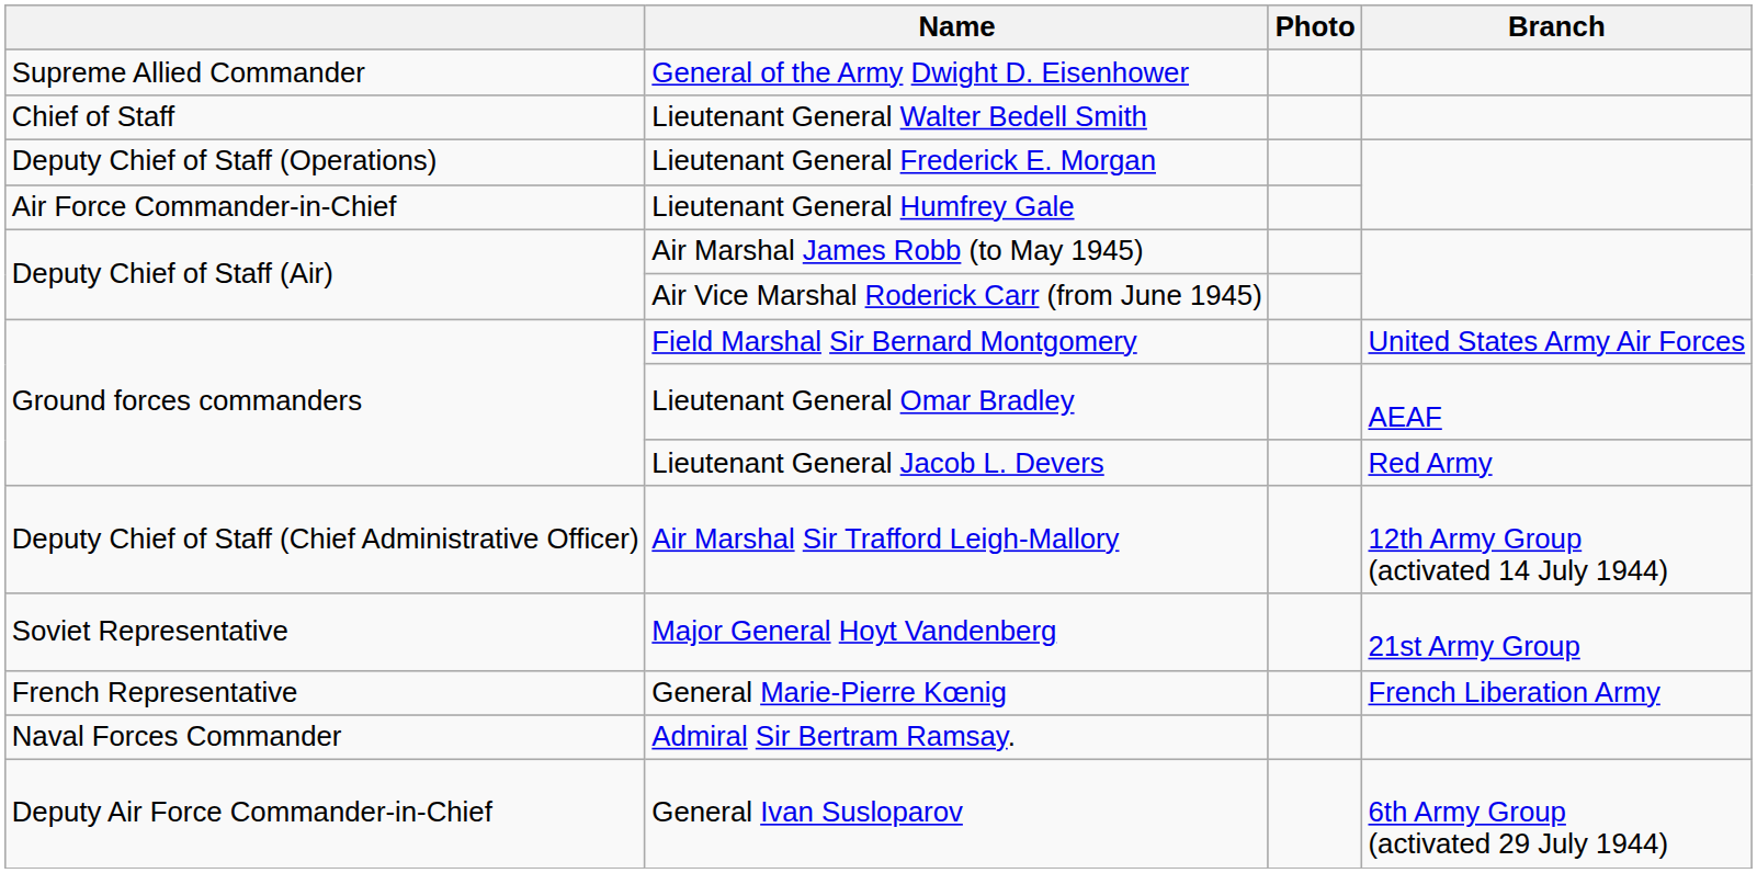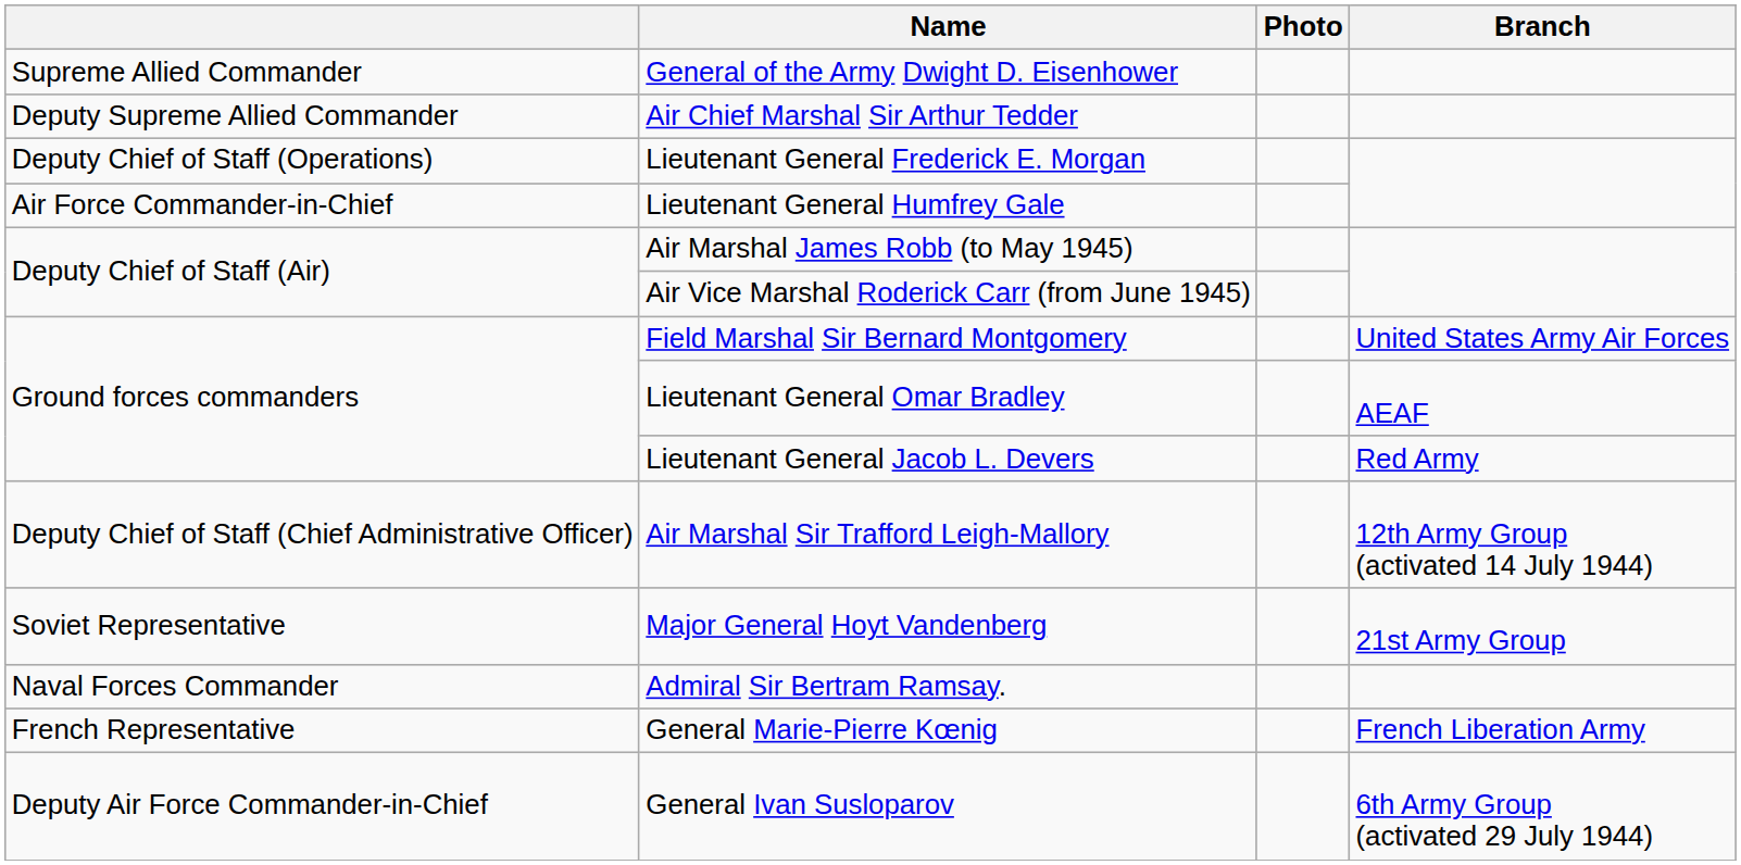+ row: Deputy Supreme Allied Commander | Air Chief Marshal Sir Arthur Tedder
- row: Chief of Staff | Lieutenant General Walter Bedell Smith
rows swapped: Admiral Sir Bertram Ramsay. <-> General Marie-Pierre Kœnig
